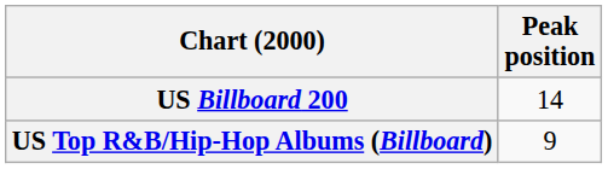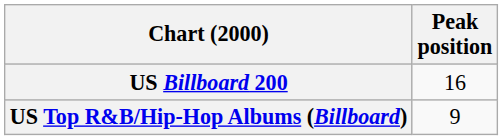US Billboard 200 | Peak position: 14 -> 16
